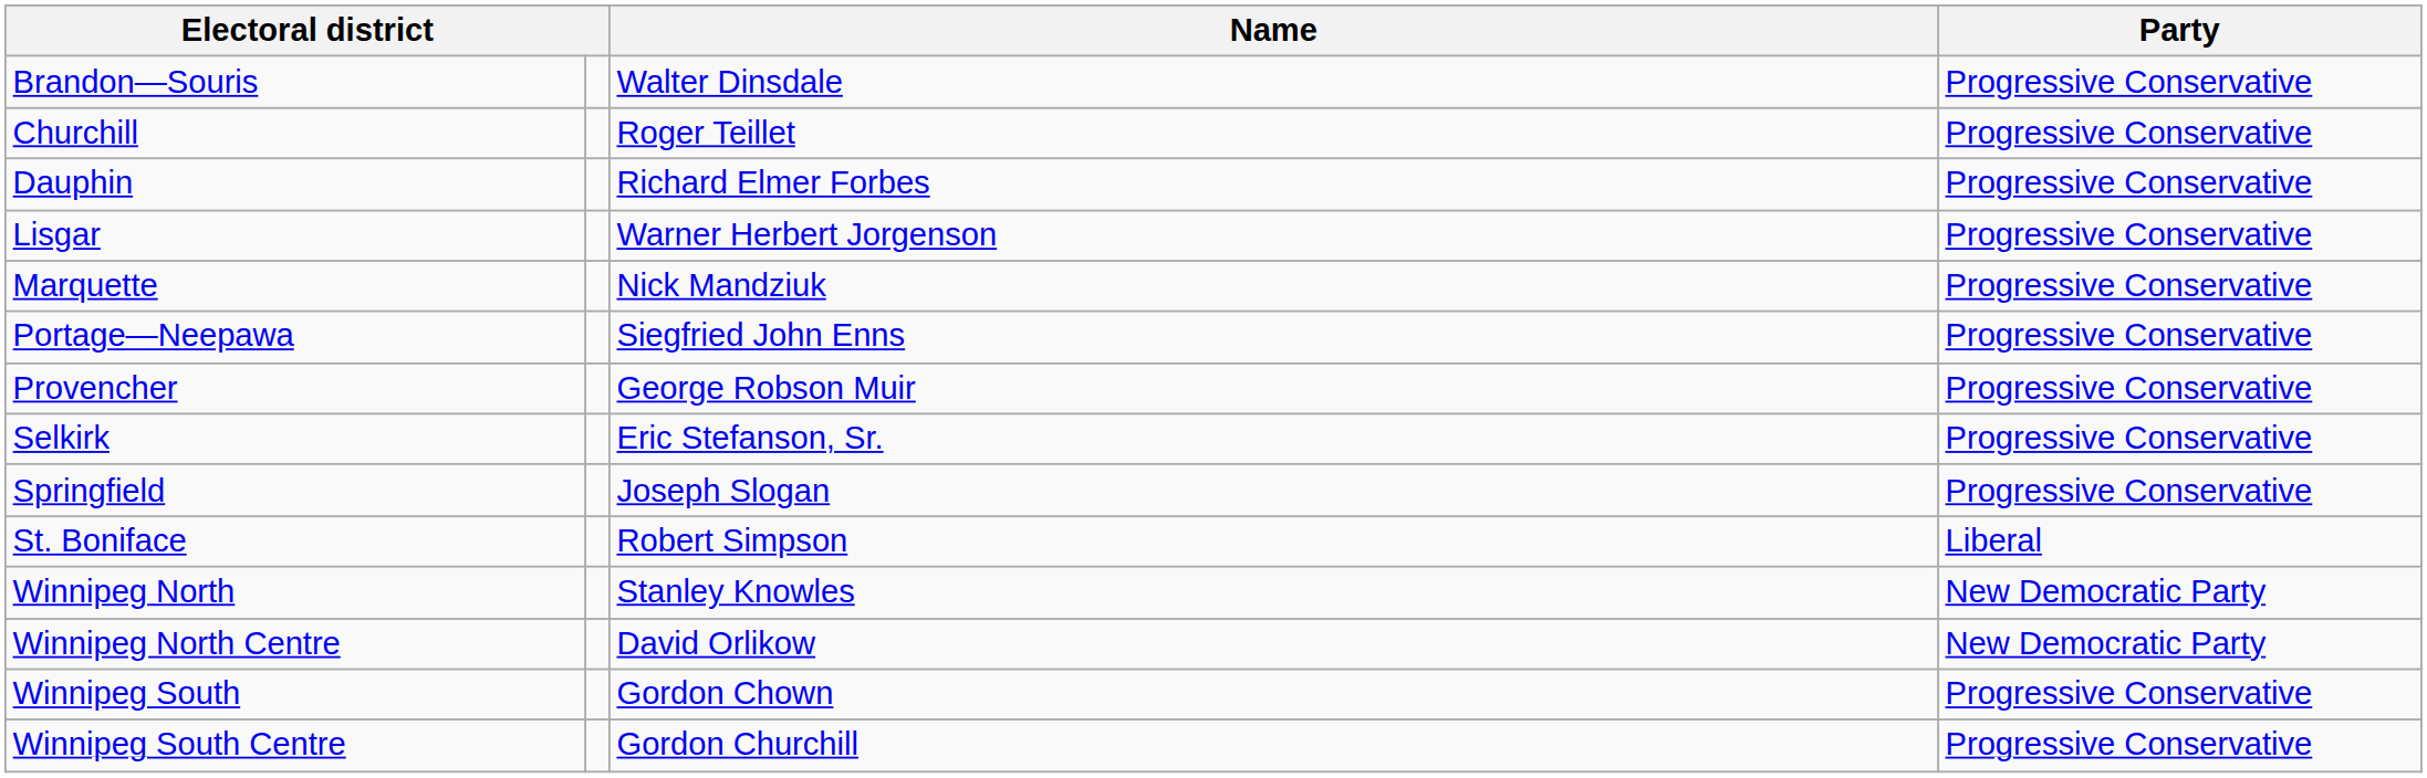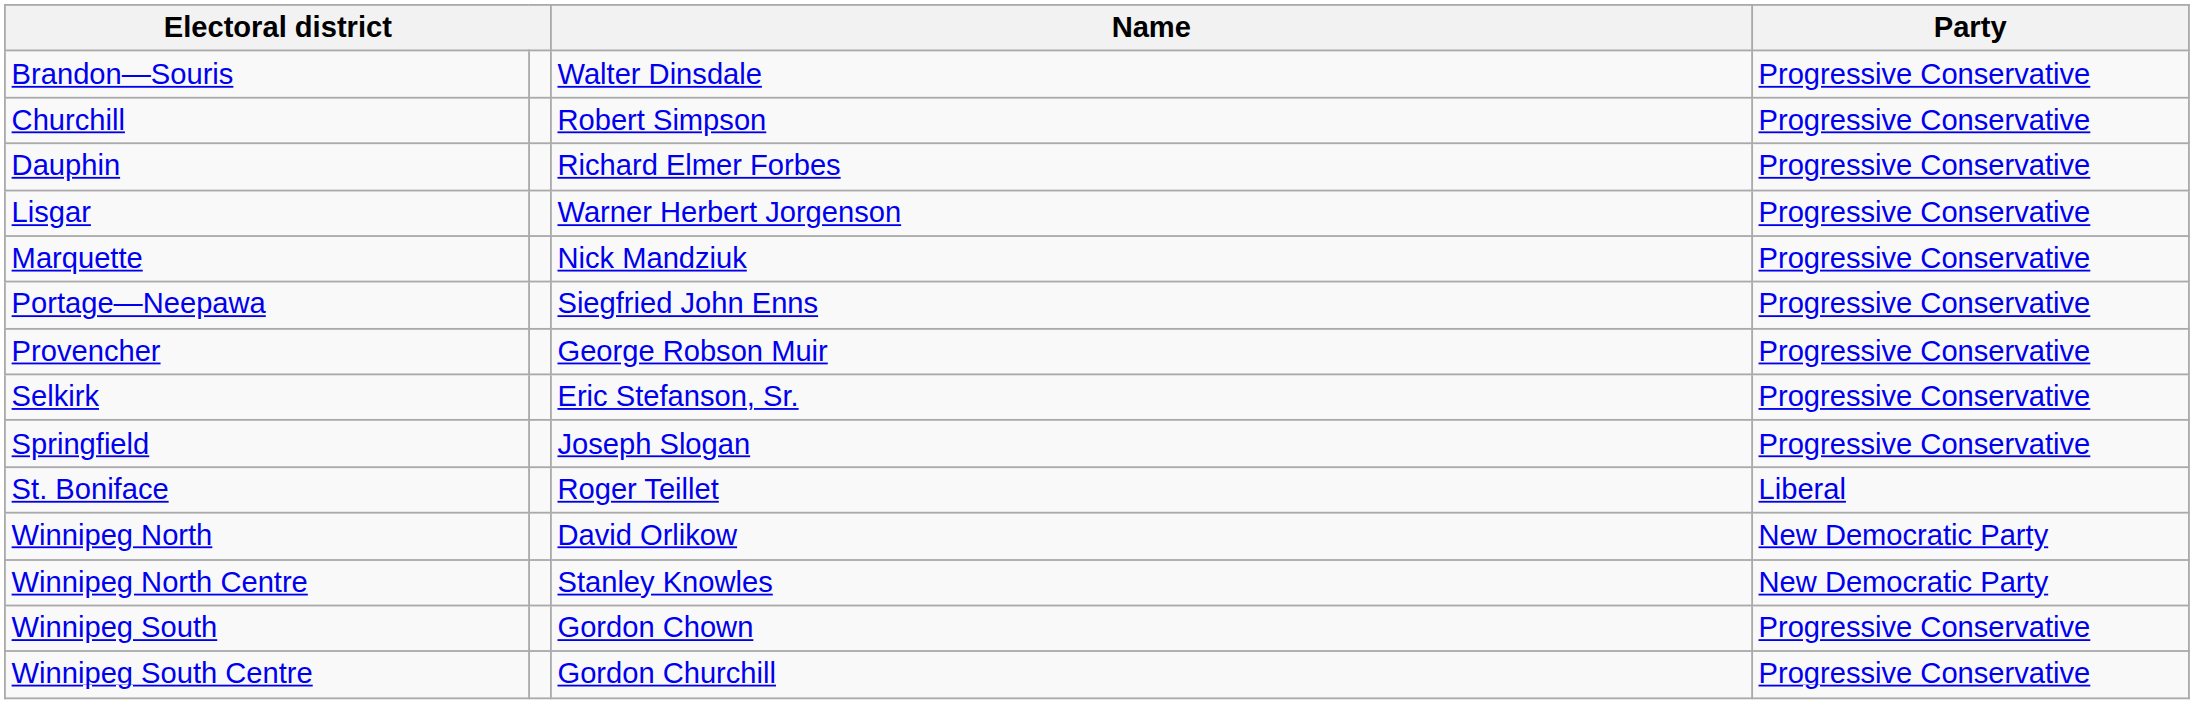Churchill | Name: Roger Teillet -> Robert Simpson
St. Boniface | Name: Robert Simpson -> Roger Teillet
Winnipeg North | Name: Stanley Knowles -> David Orlikow
Winnipeg North Centre | Name: David Orlikow -> Stanley Knowles
